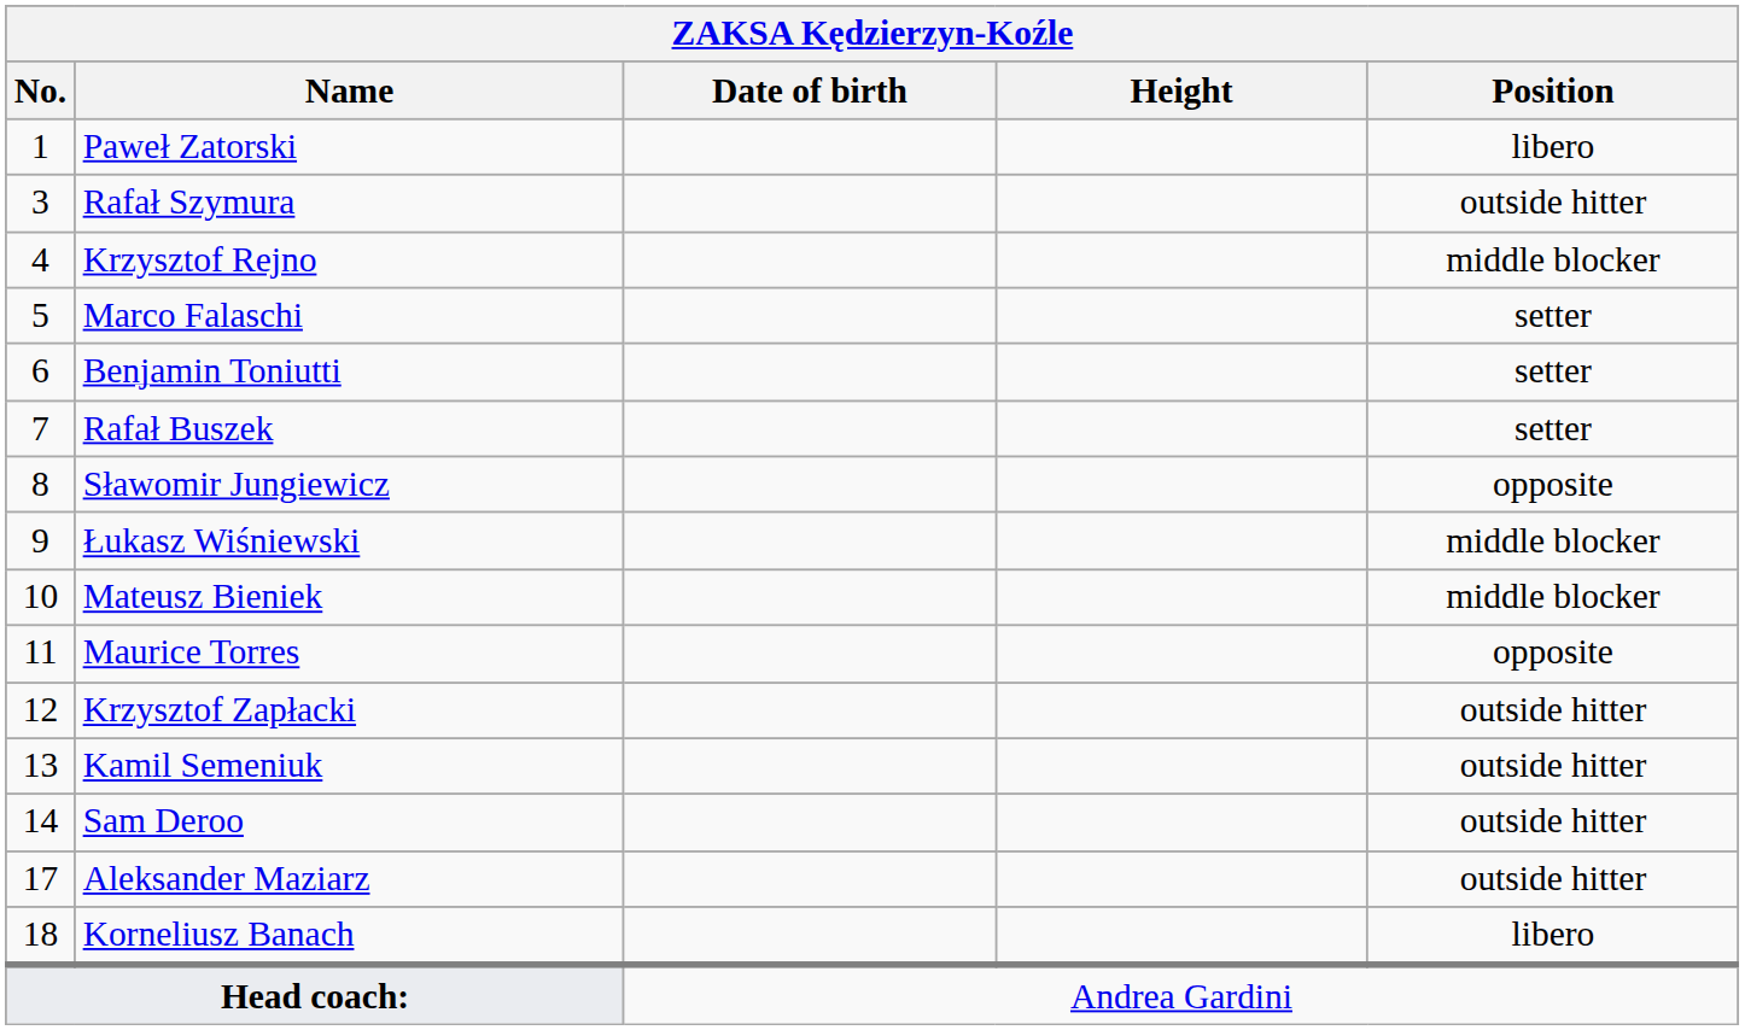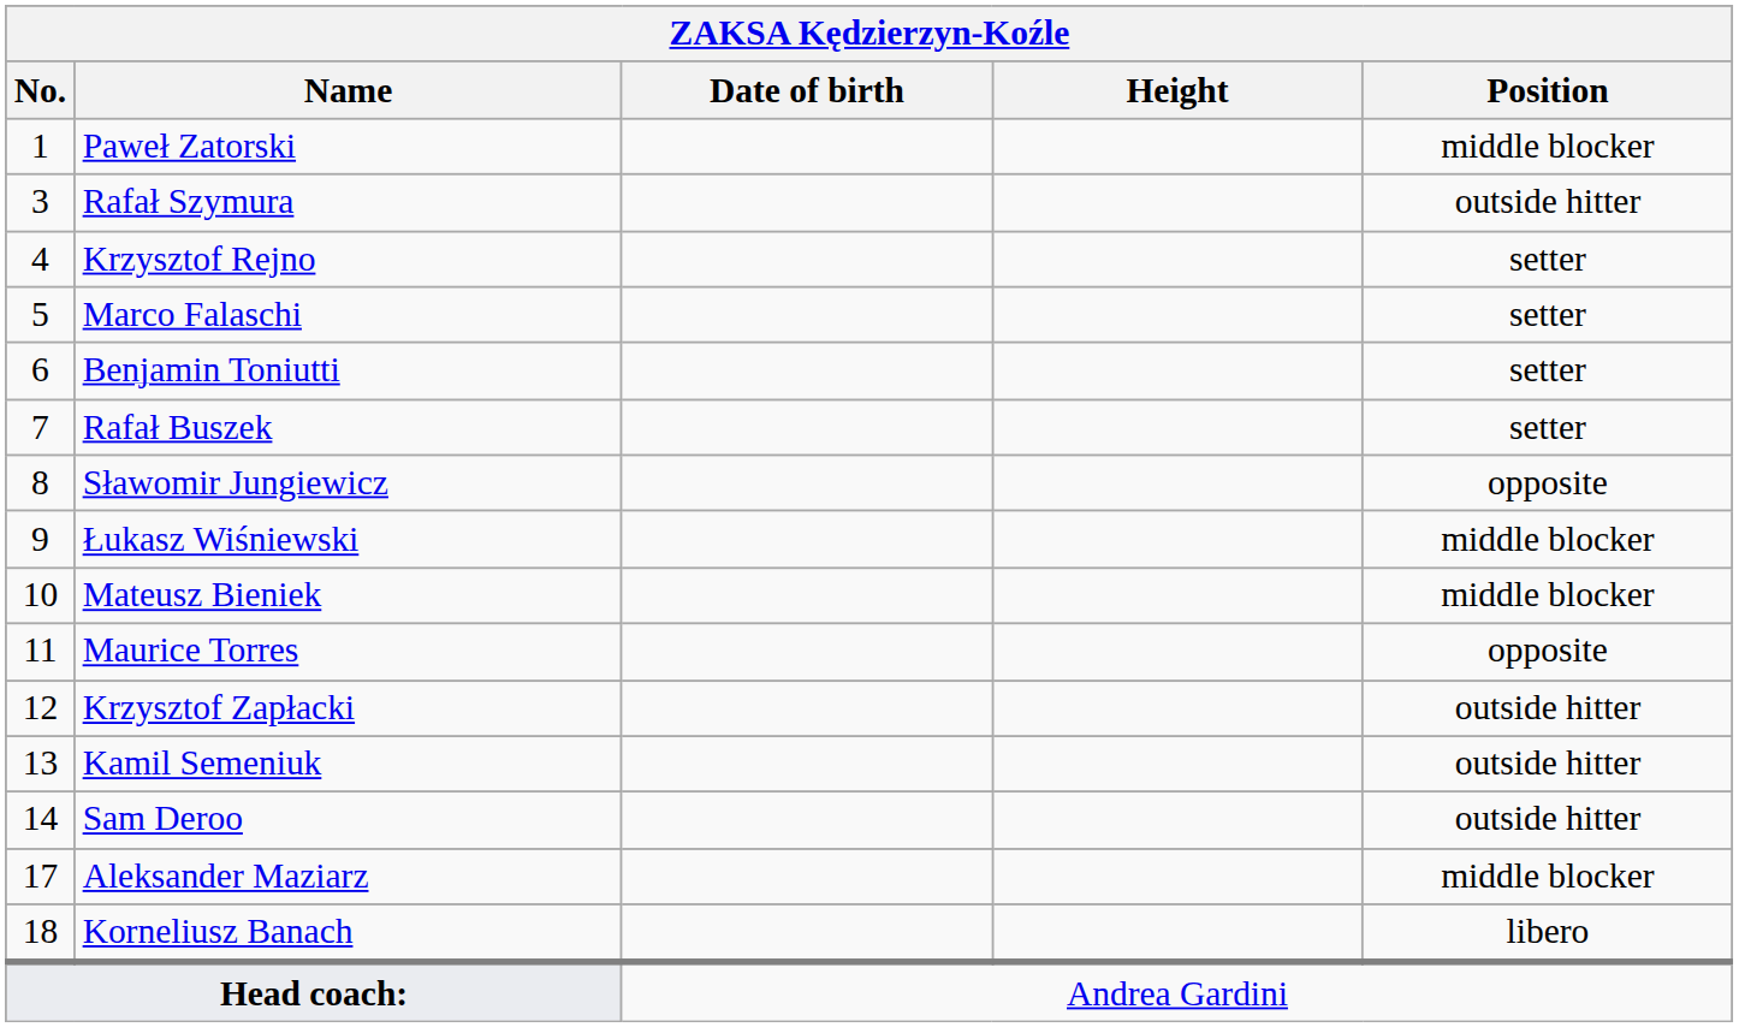Paweł Zatorski | Position: libero -> middle blocker
Krzysztof Rejno | Position: middle blocker -> setter
Aleksander Maziarz | Position: outside hitter -> middle blocker
